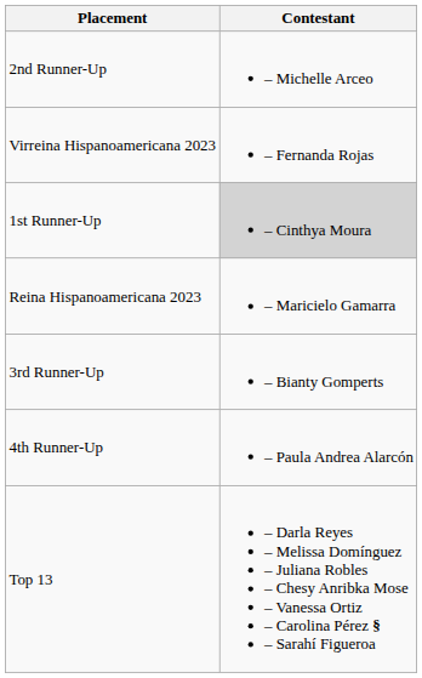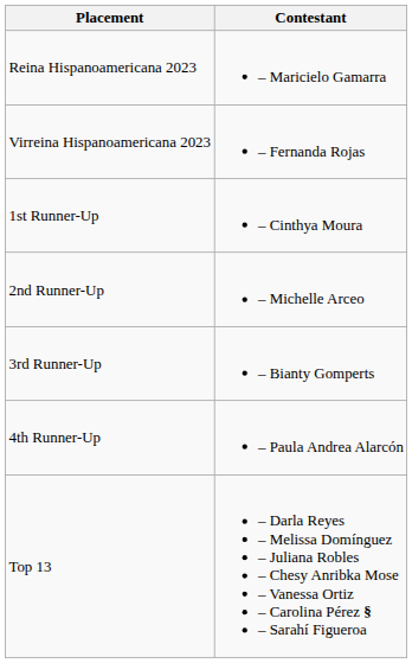rows swapped: Reina Hispanoamericana 2023 <-> 2nd Runner-Up
1st Runner-Up | Contestant: lightgrey background -> no background
